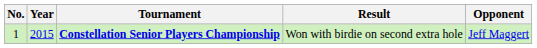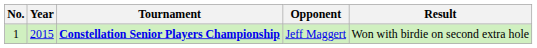columns swapped: Opponent <-> Result
